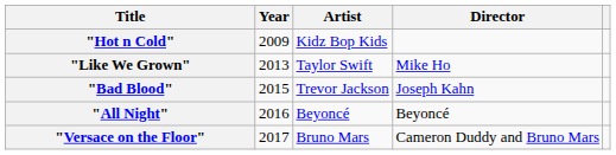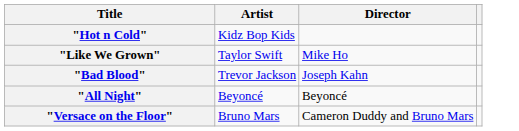- column: Year | 2009 | 2013 | 2015 | 2016 | 2017
